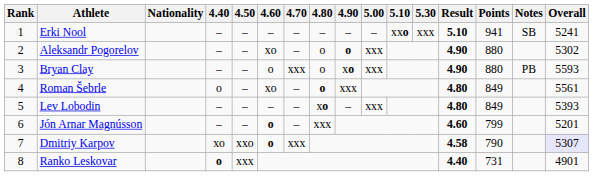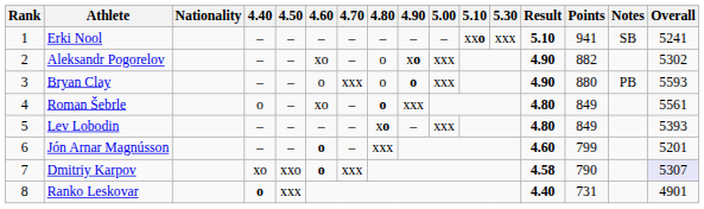Aleksandr Pogorelov | 4.90: o -> xo
Aleksandr Pogorelov | Points: 880 -> 882
Bryan Clay | 4.90: xo -> o
